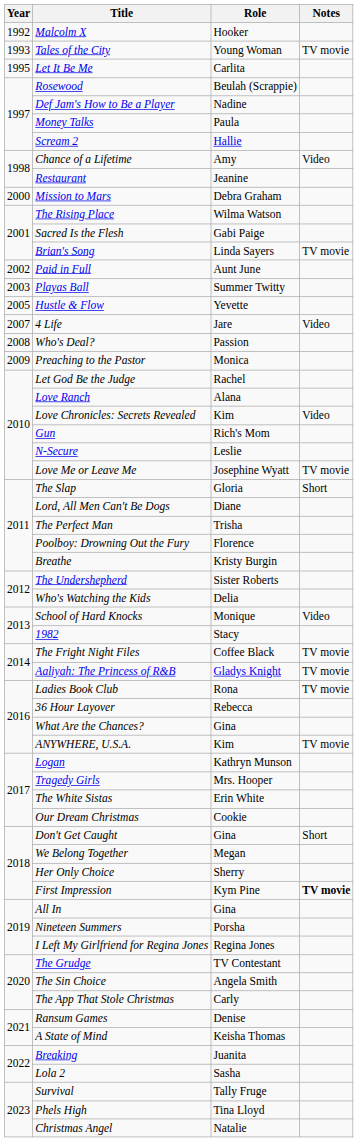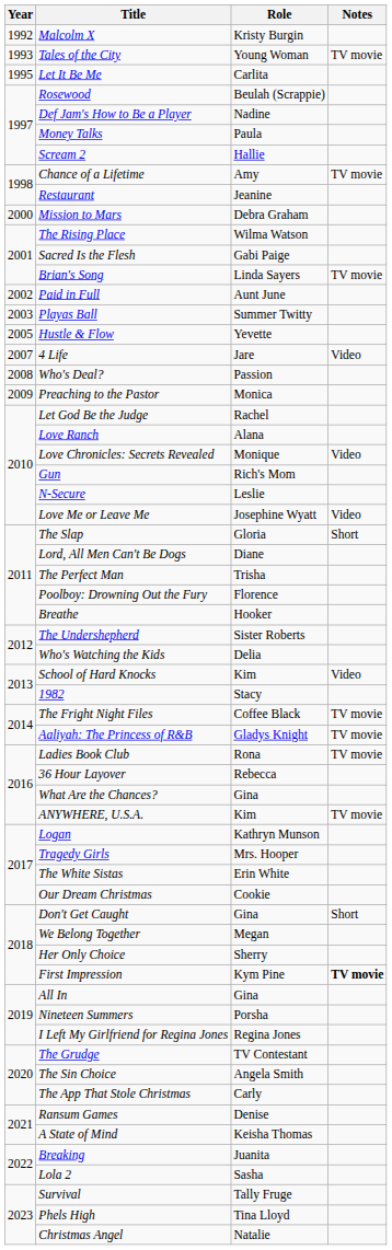Malcolm X | Role: Hooker -> Kristy Burgin
Chance of a Lifetime | Notes: Video -> TV movie
Love Chronicles: Secrets Revealed | Role: Kim -> Monique
Love Me or Leave Me | Notes: TV movie -> Video
Breathe | Role: Kristy Burgin -> Hooker
School of Hard Knocks | Role: Monique -> Kim
